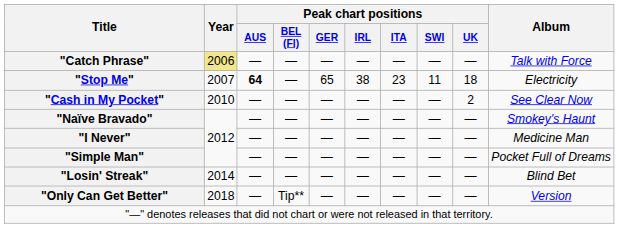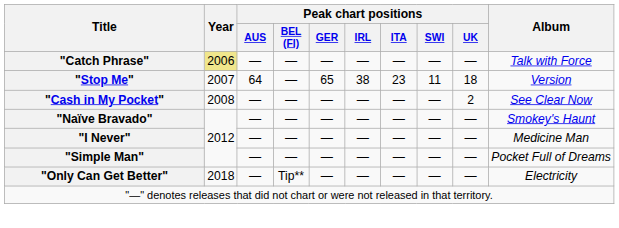"Stop Me" | Peak chart positions / AUS: bold -> normal
"Stop Me" | Album: Electricity -> Version
"Cash in My Pocket" | Year: 2010 -> 2008
- row: "Losin' Streak" | 2014 | — | — | — | — | — | — | — | Blind Bet
"Only Can Get Better" | Album: Version -> Electricity
